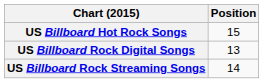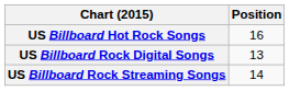US Billboard Hot Rock Songs | Position: 15 -> 16
